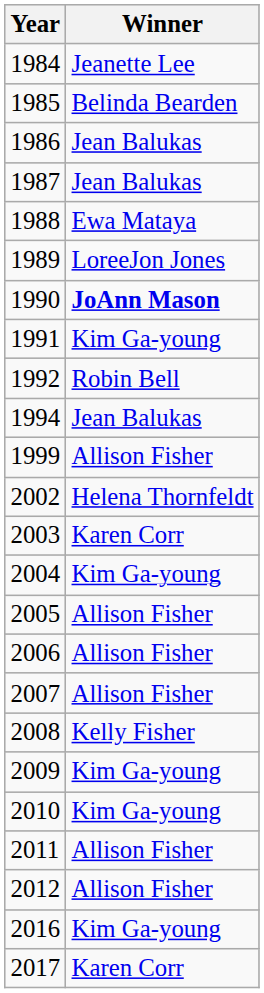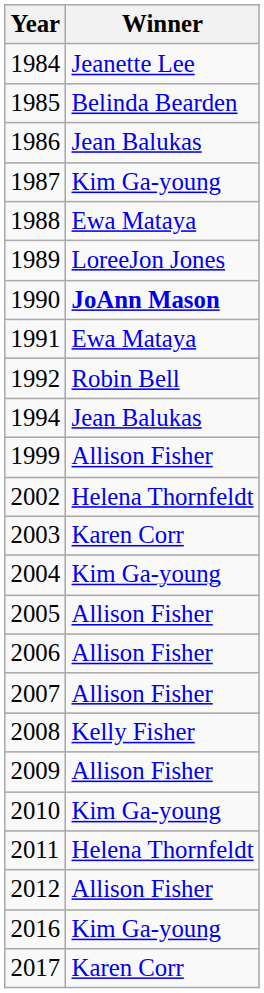1987 | Winner: Jean Balukas -> Kim Ga-young
1991 | Winner: Kim Ga-young -> Ewa Mataya
2009 | Winner: Kim Ga-young -> Allison Fisher
2011 | Winner: Allison Fisher -> Helena Thornfeldt
